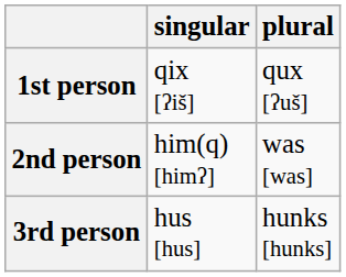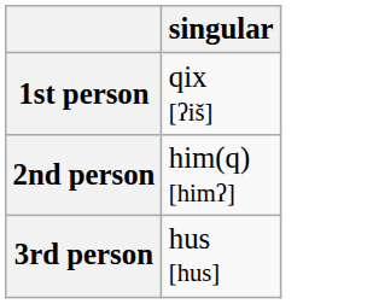- column: plural | qux [ʔuš] | was [was] | hunks [hunks]
